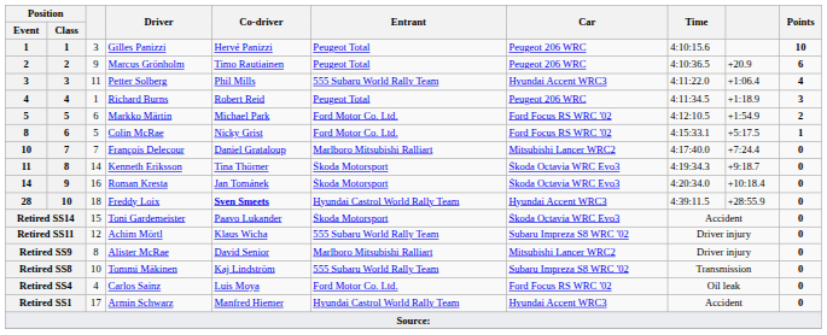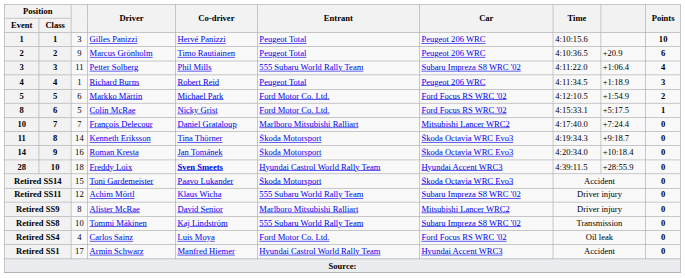Petter Solberg | Car: Hyundai Accent WRC3 -> Subaru Impreza S8 WRC '02
